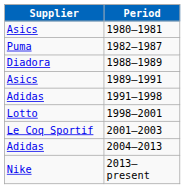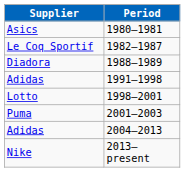1982–1987 | Supplier: Puma -> Le Coq Sportif
- row: Asics | 1989–1991
2001–2003 | Supplier: Le Coq Sportif -> Puma
